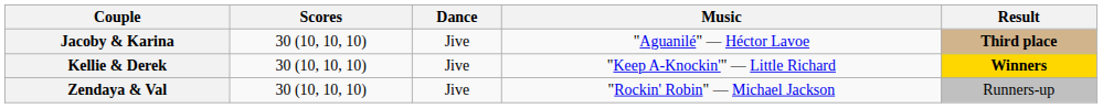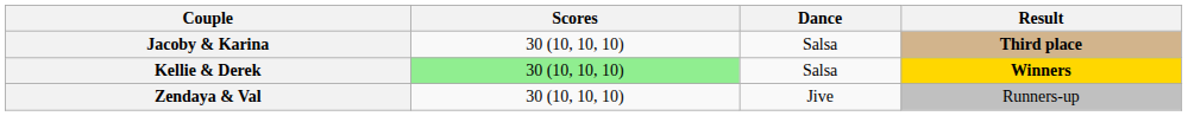- column: Music | "Aguanilé" — Héctor Lavoe | "Keep A-Knockin'" — Little Richard | "Rockin' Robin" — Michael Jackson
Jacoby & Karina | Dance: Jive -> Salsa
Kellie & Derek | Scores: no background -> lightgreen background
Kellie & Derek | Dance: Jive -> Salsa
